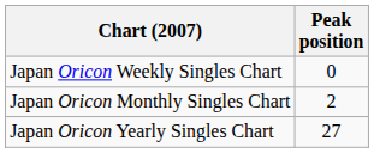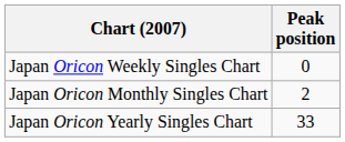Japan Oricon Yearly Singles Chart | Peak position: 27 -> 33
